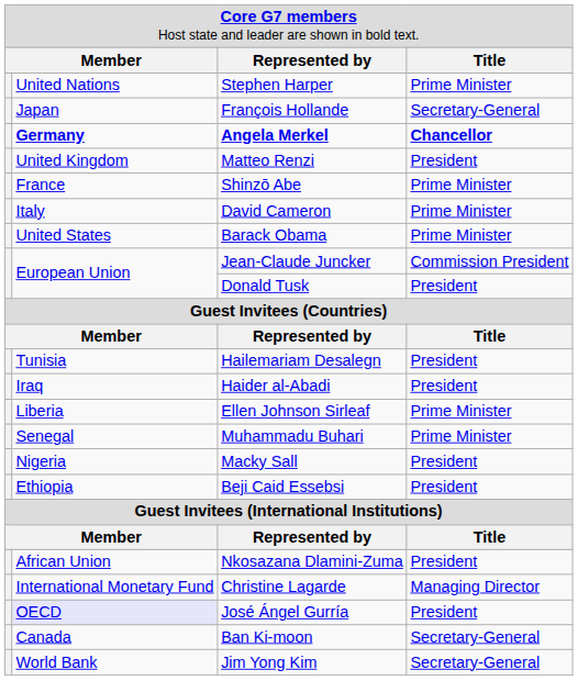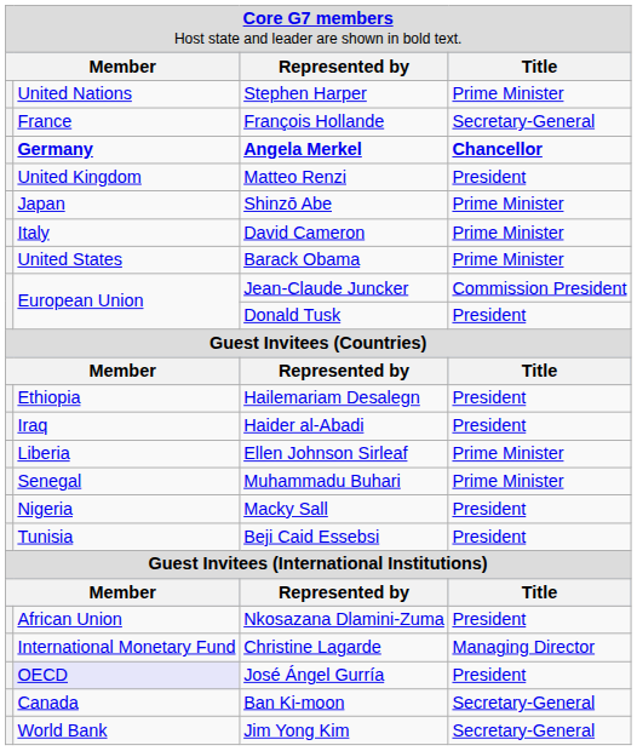François Hollande | column 2: Japan -> France
Shinzō Abe | column 2: France -> Japan
Hailemariam Desalegn | column 2: Tunisia -> Ethiopia
Beji Caid Essebsi | column 2: Ethiopia -> Tunisia
